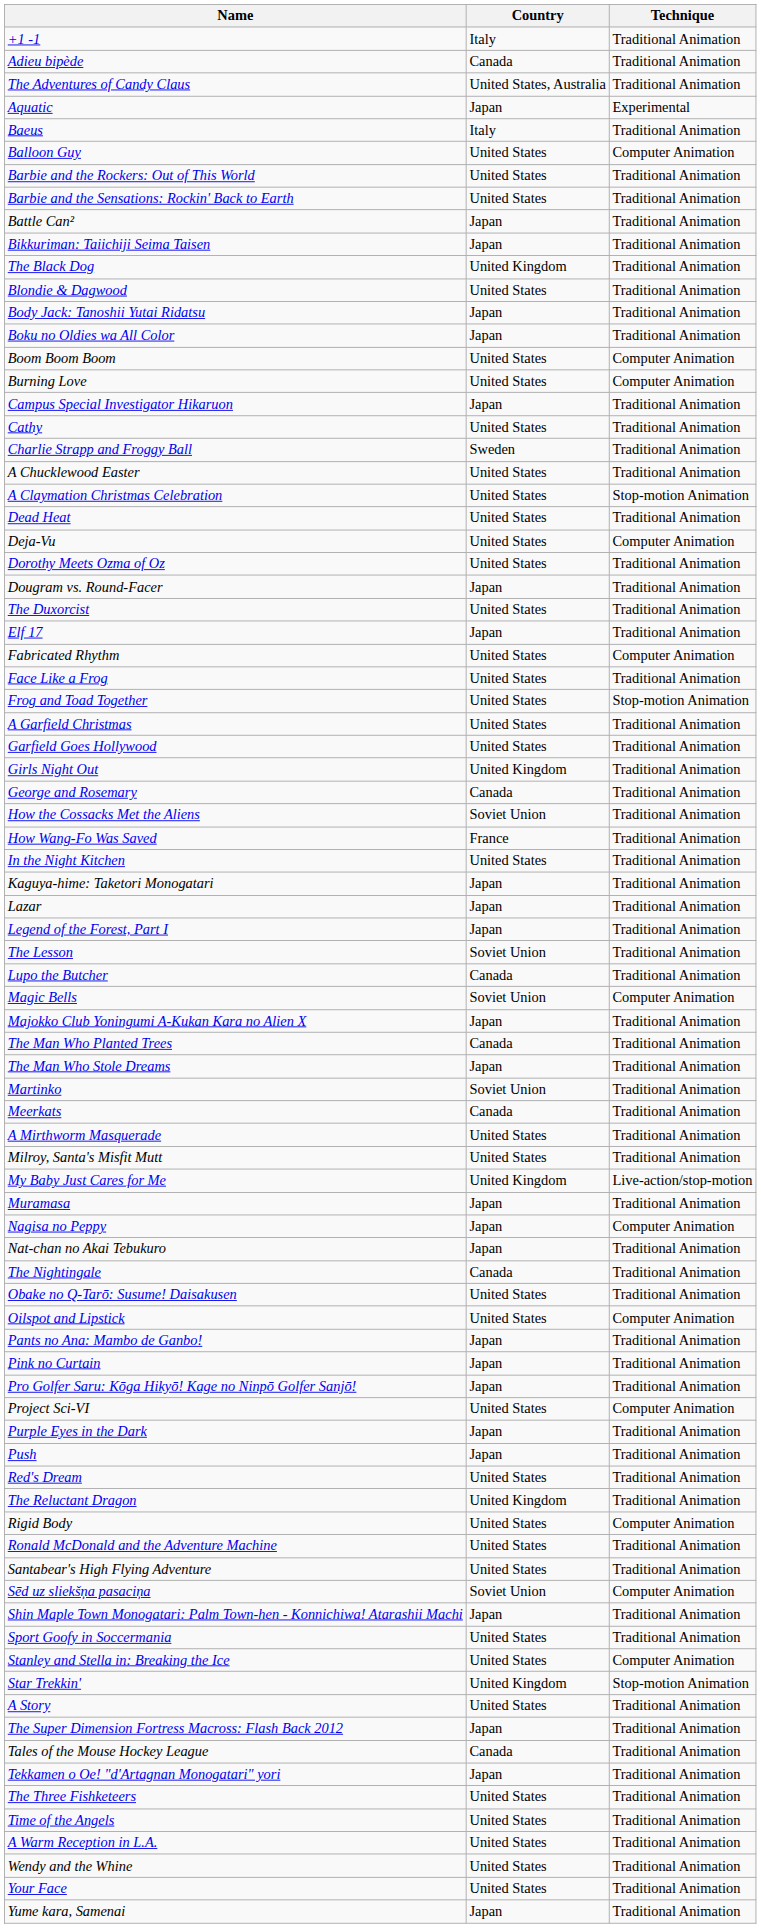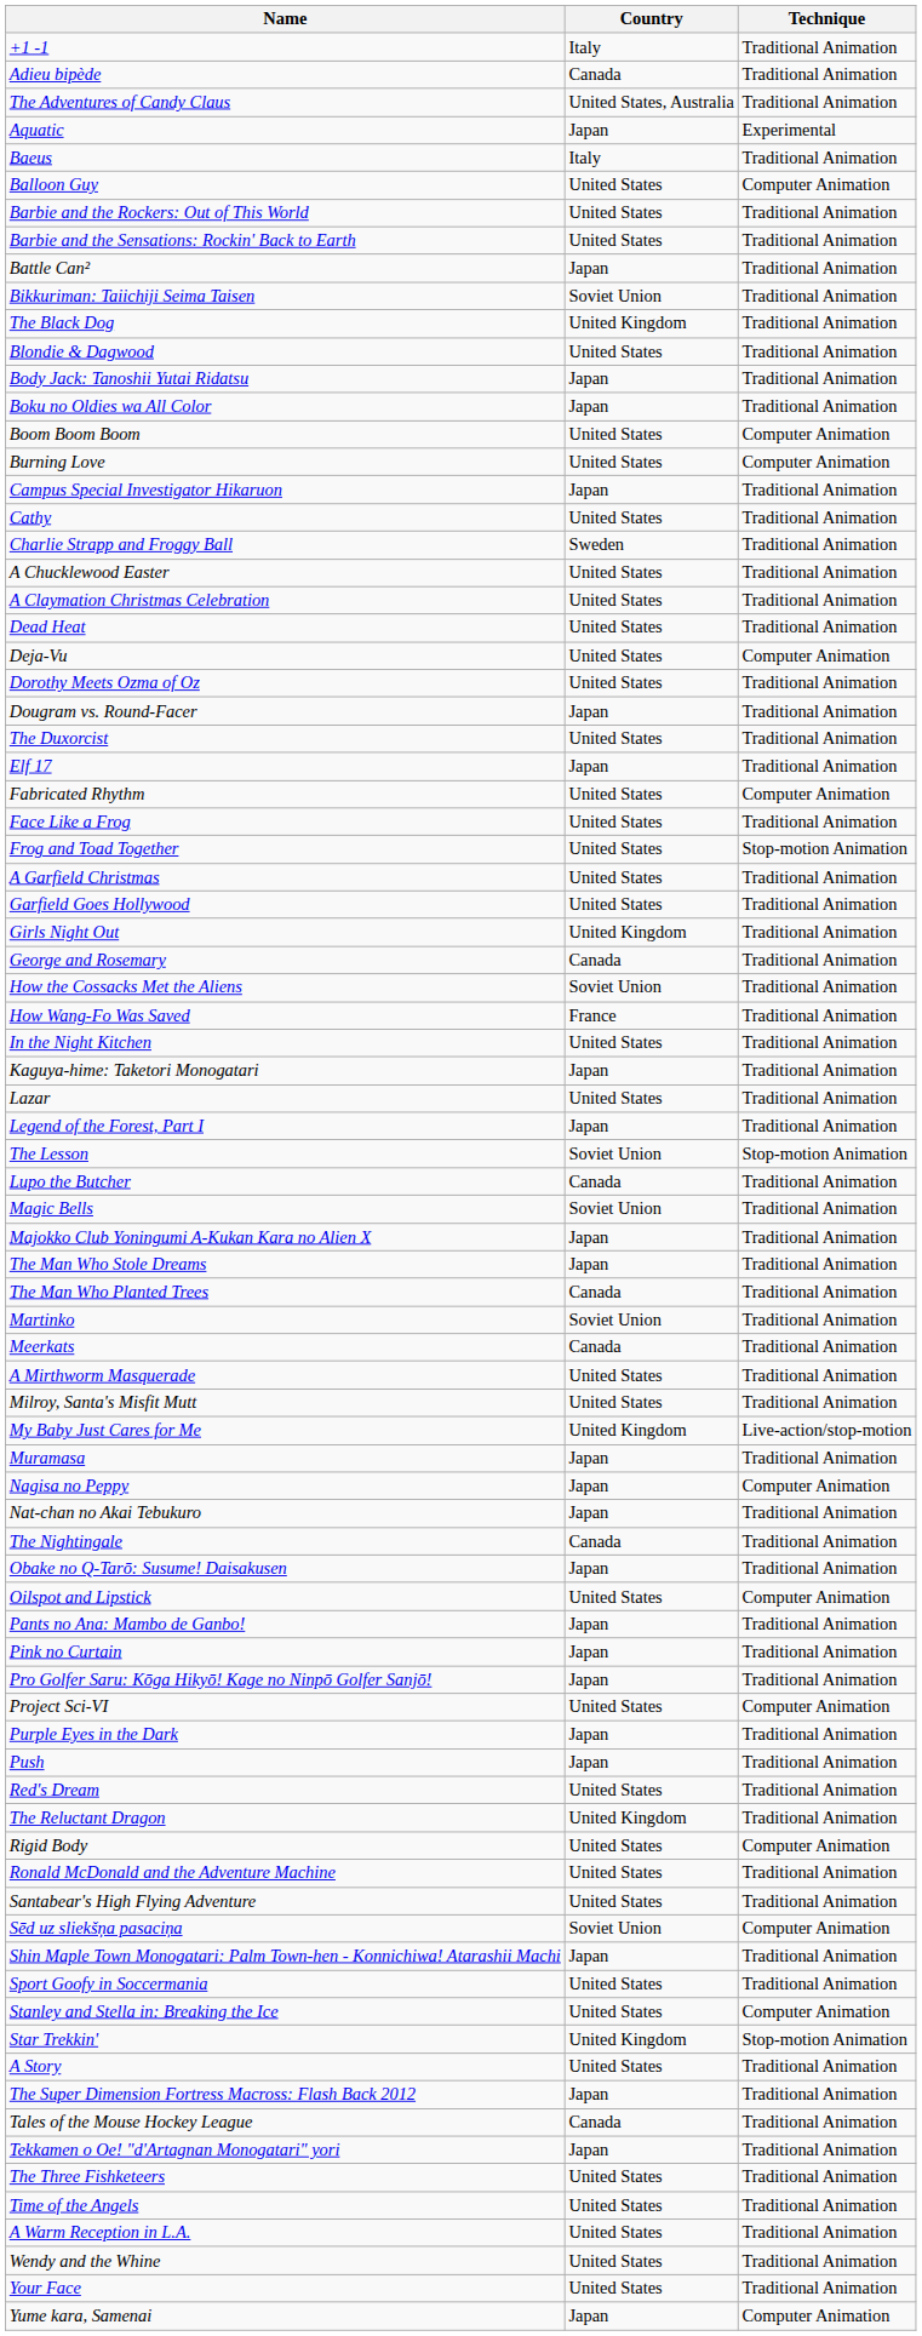Bikkuriman: Taiichiji Seima Taisen | Country: Japan -> Soviet Union
A Claymation Christmas Celebration | Technique: Stop-motion Animation -> Traditional Animation
Lazar | Country: Japan -> United States
The Lesson | Technique: Traditional Animation -> Stop-motion Animation
Magic Bells | Technique: Computer Animation -> Traditional Animation
rows swapped: The Man Who Planted Trees <-> The Man Who Stole Dreams
Obake no Q-Tarō: Susume! Daisakusen | Country: United States -> Japan
Yume kara, Samenai | Technique: Traditional Animation -> Computer Animation
